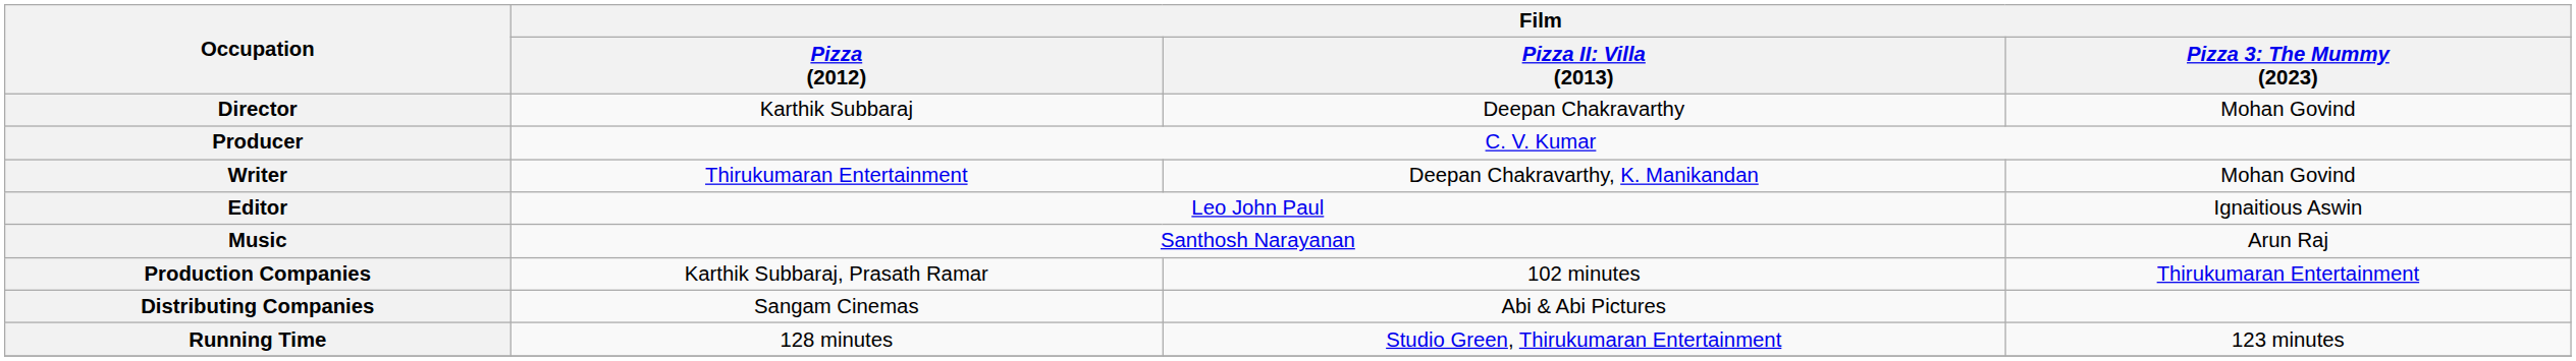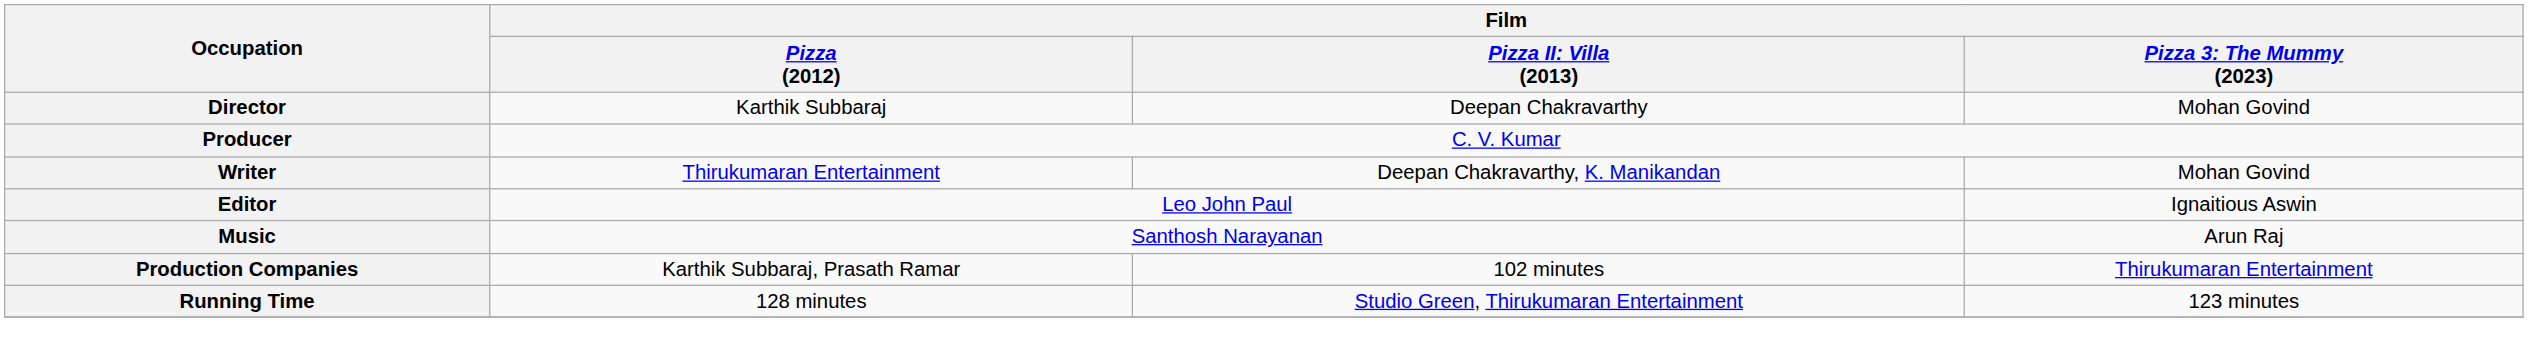- row: Distributing Companies | Sangam Cinemas | Abi & Abi Pictures
